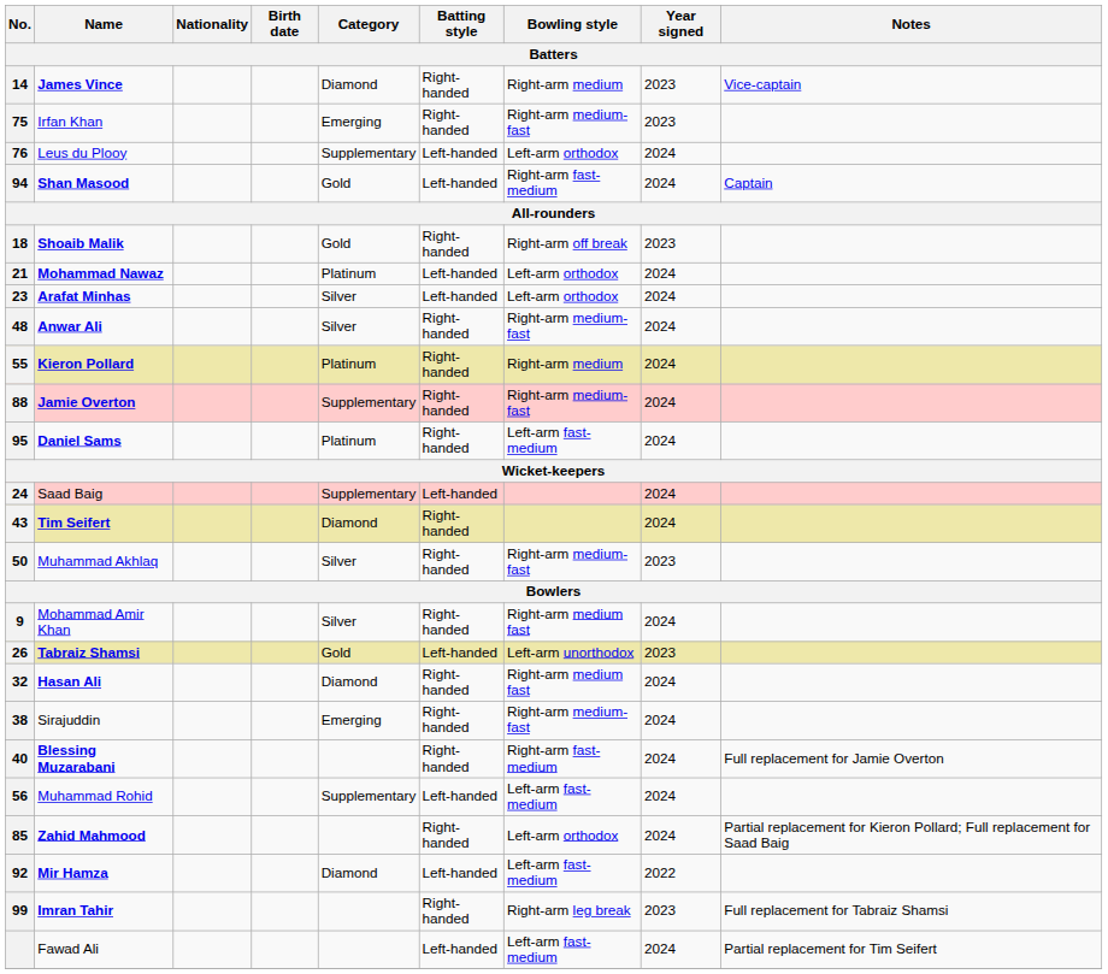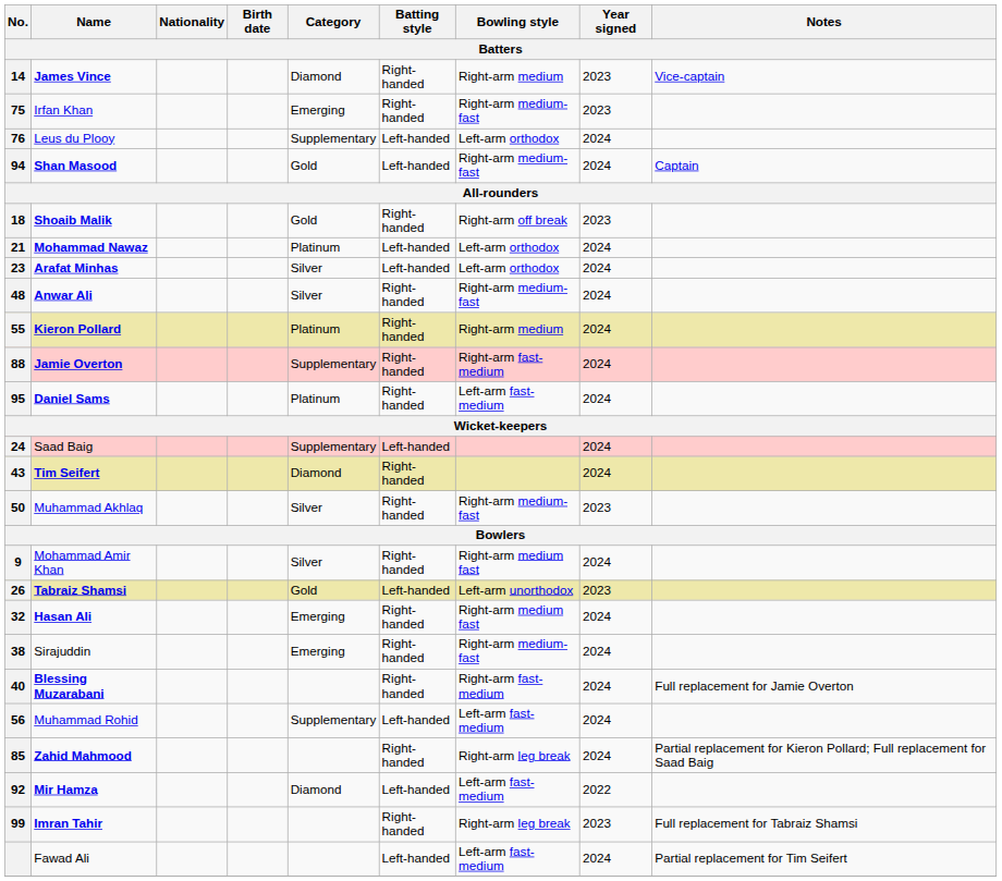Shan Masood | Bowling style: Right-arm fast-medium -> Right-arm medium-fast
Jamie Overton | Bowling style: Right-arm medium-fast -> Right-arm fast-medium
Hasan Ali | Category: Diamond -> Emerging
Zahid Mahmood | Bowling style: Left-arm orthodox -> Right-arm leg break
